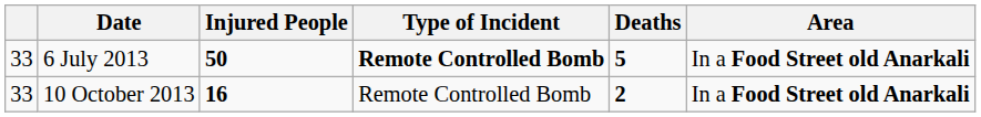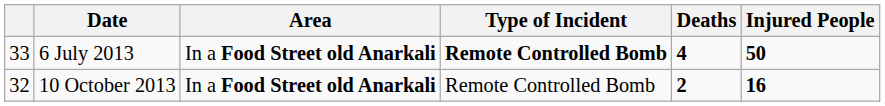columns swapped: Area <-> Injured People
6 July 2013 | Deaths: 5 -> 4
10 October 2013 | column 1: 33 -> 32
